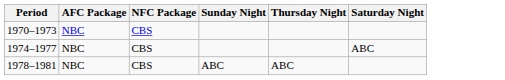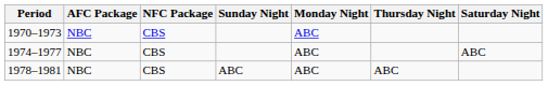+ column: Monday Night | ABC | ABC | ABC
